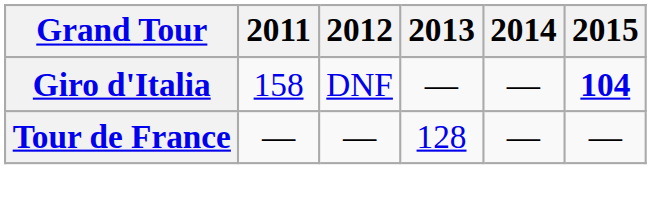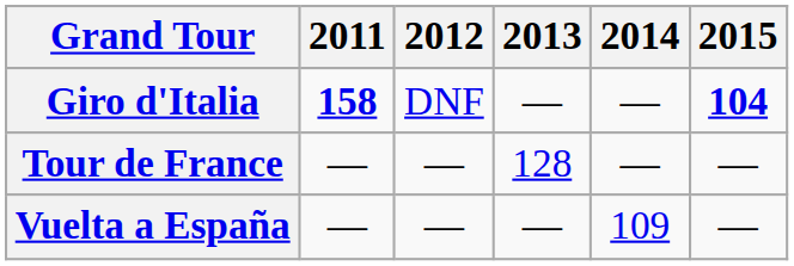Giro d'Italia | 2011: normal -> bold
+ row: Vuelta a España | — | — | — | 109 | —
